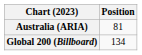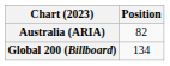Australia (ARIA) | Position: 81 -> 82
